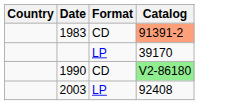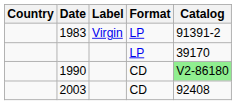+ column: Label | Virgin
1983 | Format: CD -> LP
1983 | Catalog: lightsalmon background -> no background
2003 | Format: LP -> CD
